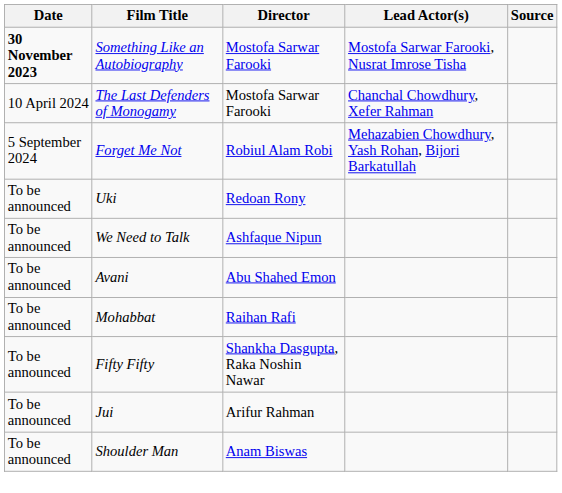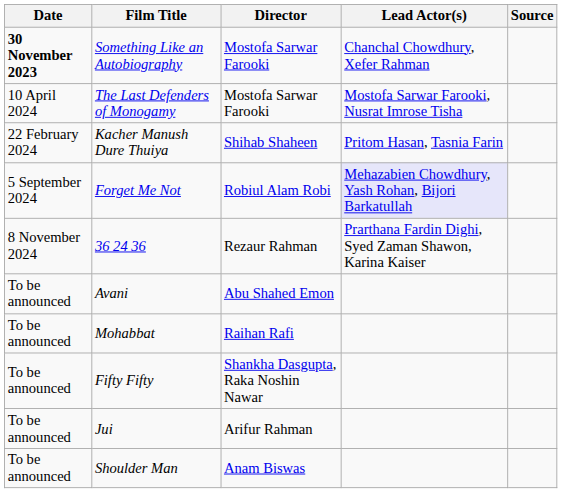Something Like an Autobiography | Lead Actor(s): Mostofa Sarwar Farooki, Nusrat Imrose Tisha -> Chanchal Chowdhury, Xefer Rahman
The Last Defenders of Monogamy | Lead Actor(s): Chanchal Chowdhury, Xefer Rahman -> Mostofa Sarwar Farooki, Nusrat Imrose Tisha
+ row: 22 February 2024 | Kacher Manush Dure Thuiya | Shihab Shaheen | Pritom Hasan, Tasnia Farin
Forget Me Not | Lead Actor(s): no background -> lavender background
+ row: 8 November 2024 | 36 24 36 | Rezaur Rahman | Prarthana Fardin Dighi, Syed Zaman Shawon, Karina Kaiser
- row: To be announced | Uki | Redoan Rony
- row: To be announced | We Need to Talk | Ashfaque Nipun
